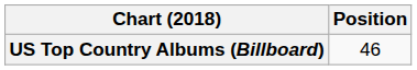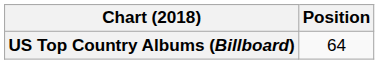US Top Country Albums (Billboard) | Position: 46 -> 64
